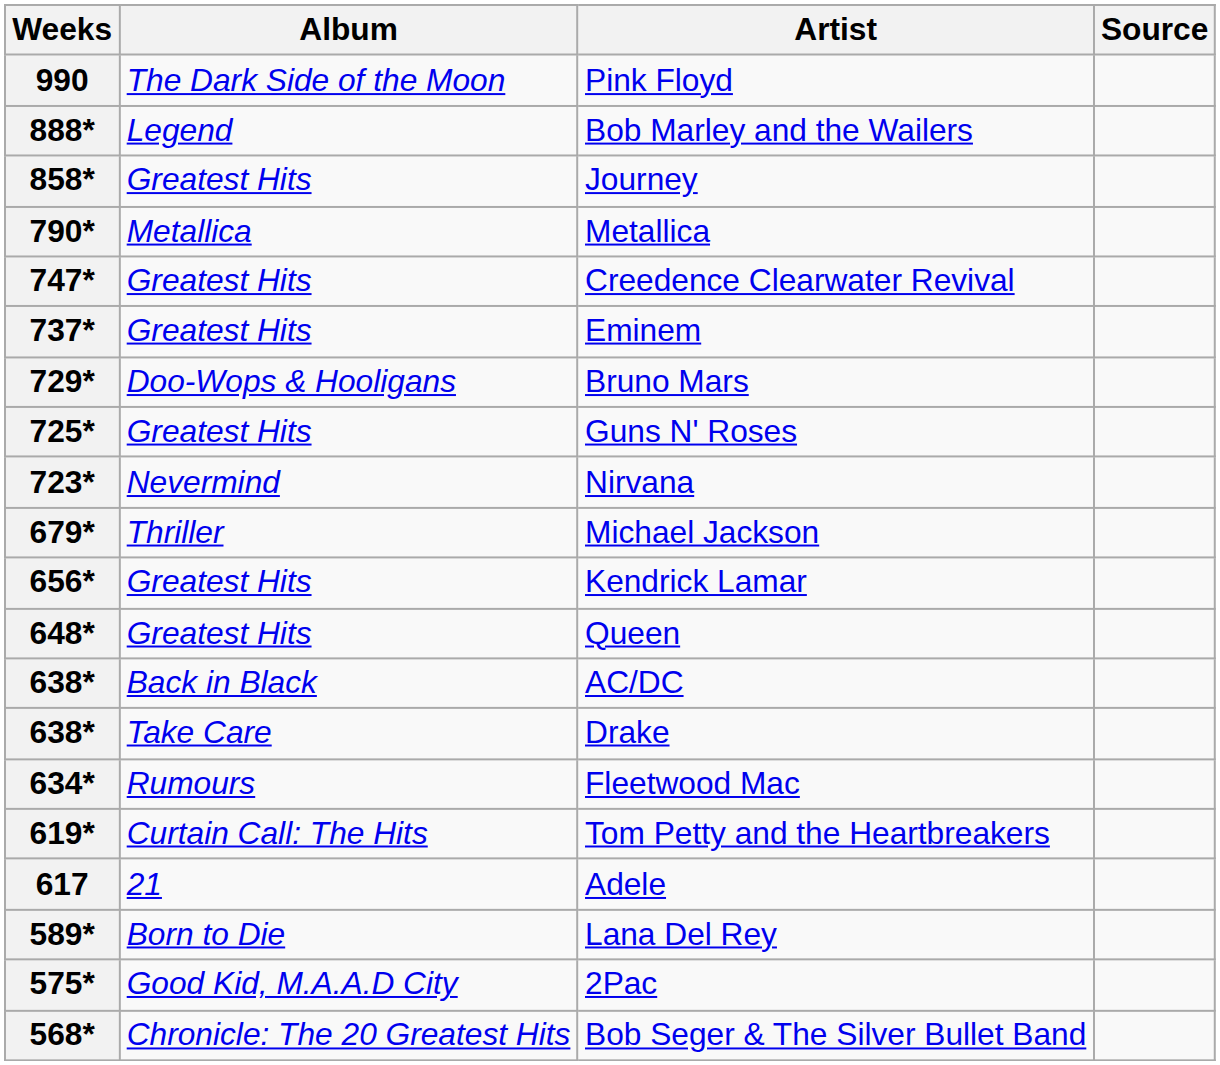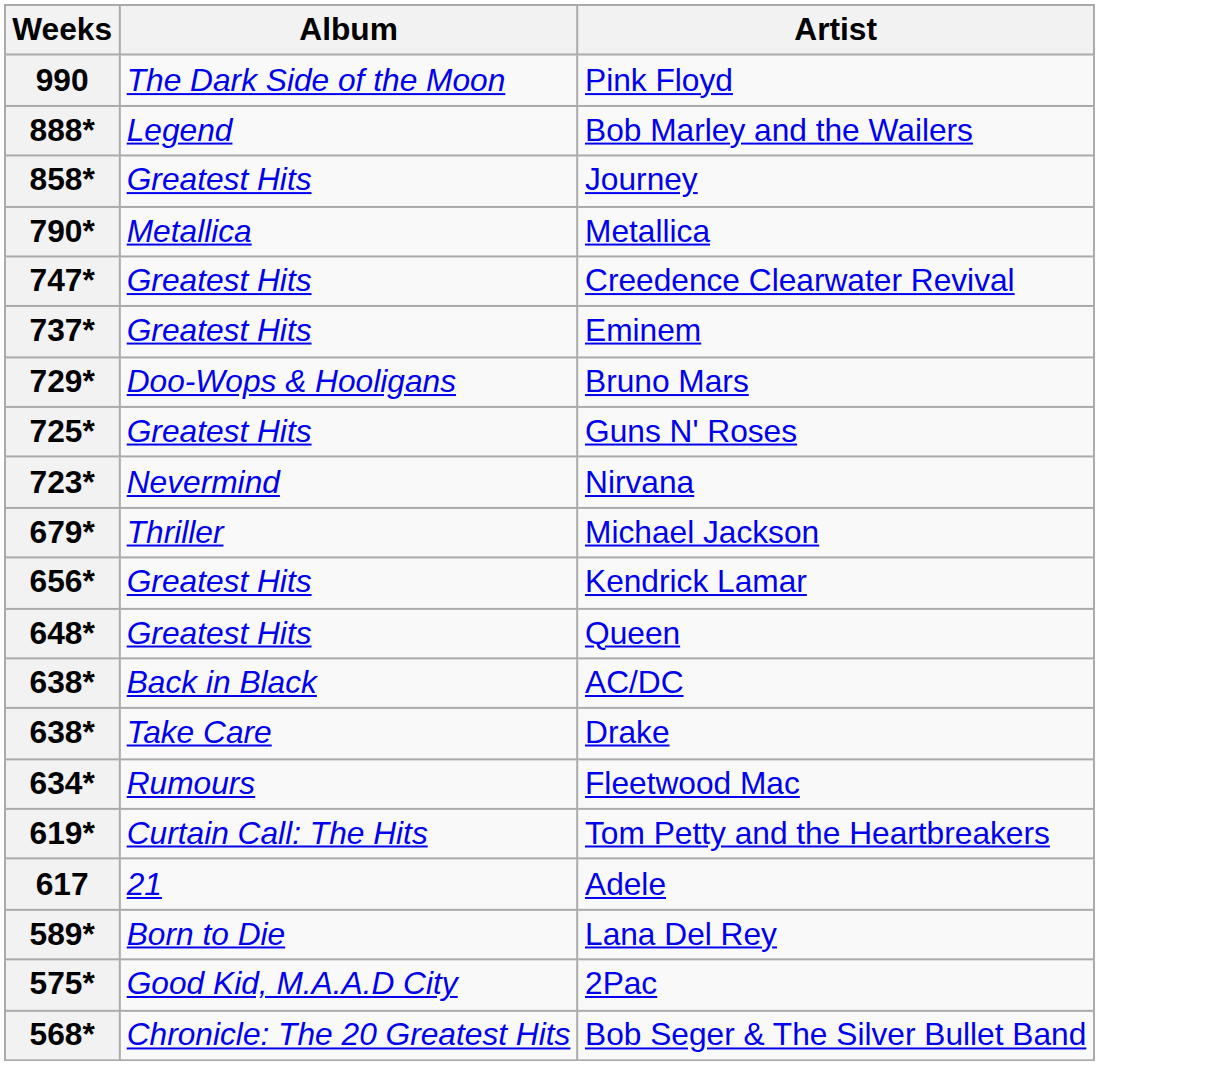- column: Source
